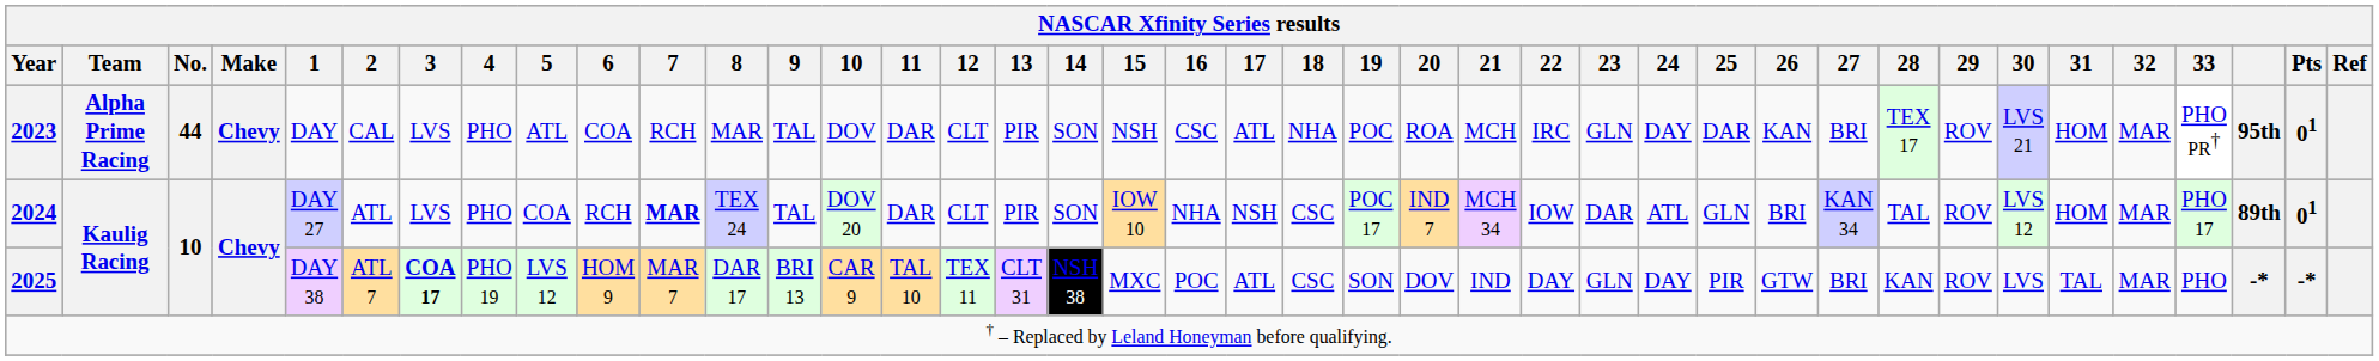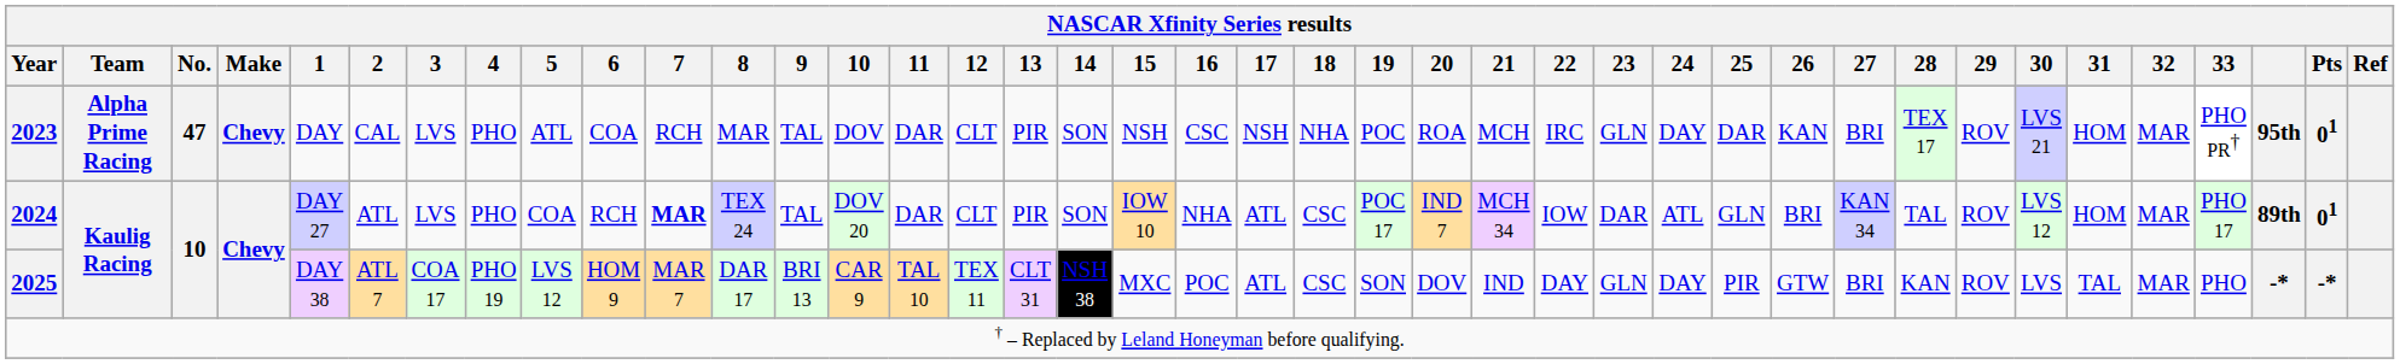2023 | NASCAR Xfinity Series results / No.: 44 -> 47
2023 | NASCAR Xfinity Series results / 17: ATL -> NSH
2024 | NASCAR Xfinity Series results / 17: NSH -> ATL
2025 | NASCAR Xfinity Series results / 3: bold -> normal
